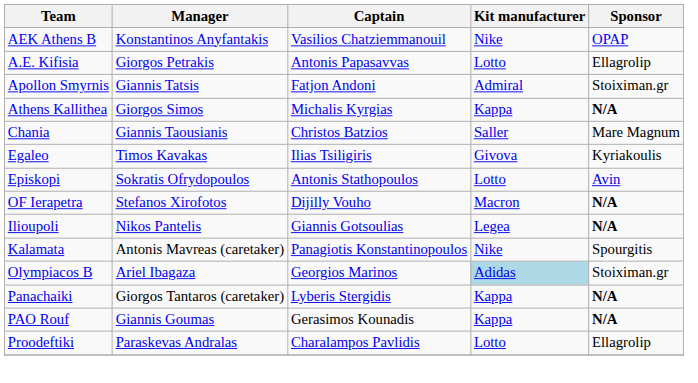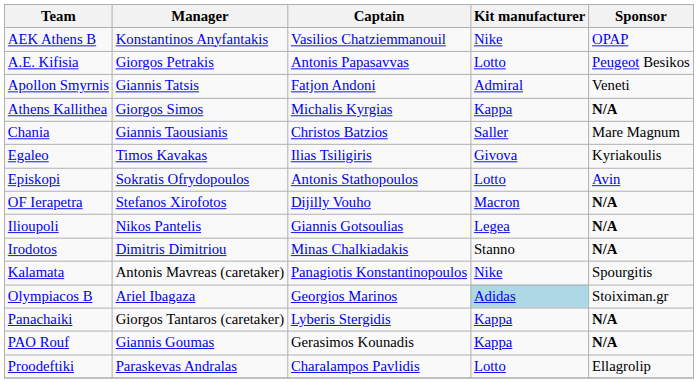A.E. Kifisia | Sponsor: Ellagrolip -> Peugeot Besikos
Apollon Smyrnis | Sponsor: Stoiximan.gr -> Veneti
+ row: Irodotos | Dimitris Dimitriou | Minas Chalkiadakis | Stanno | N/A
